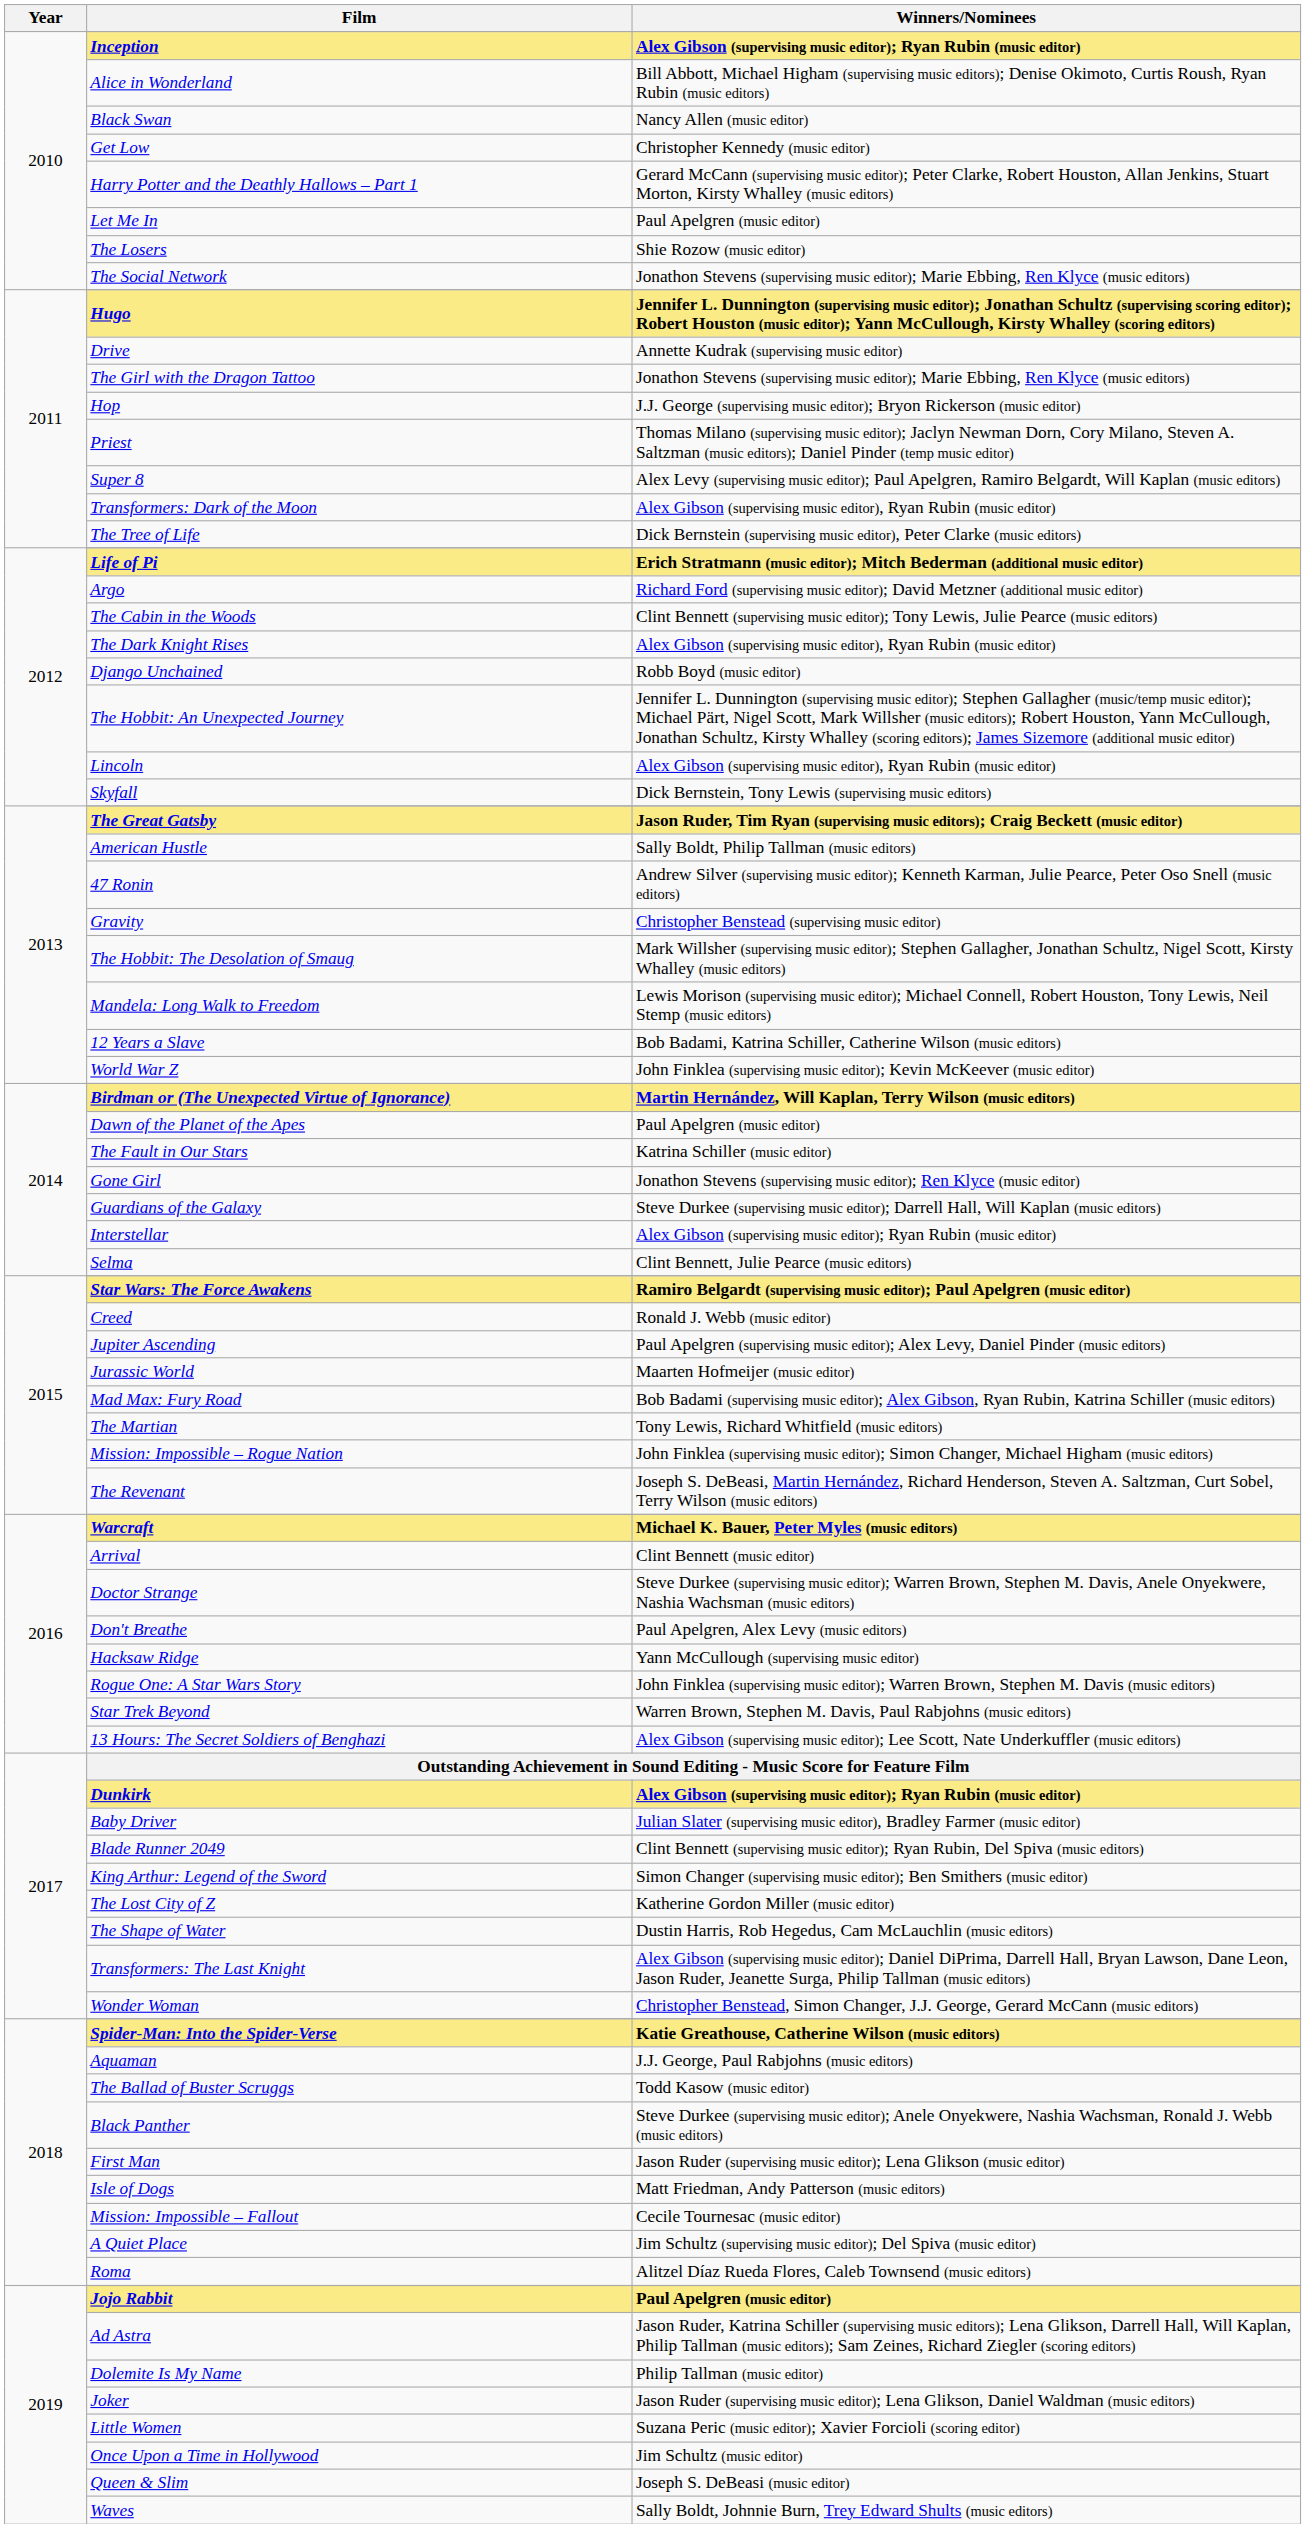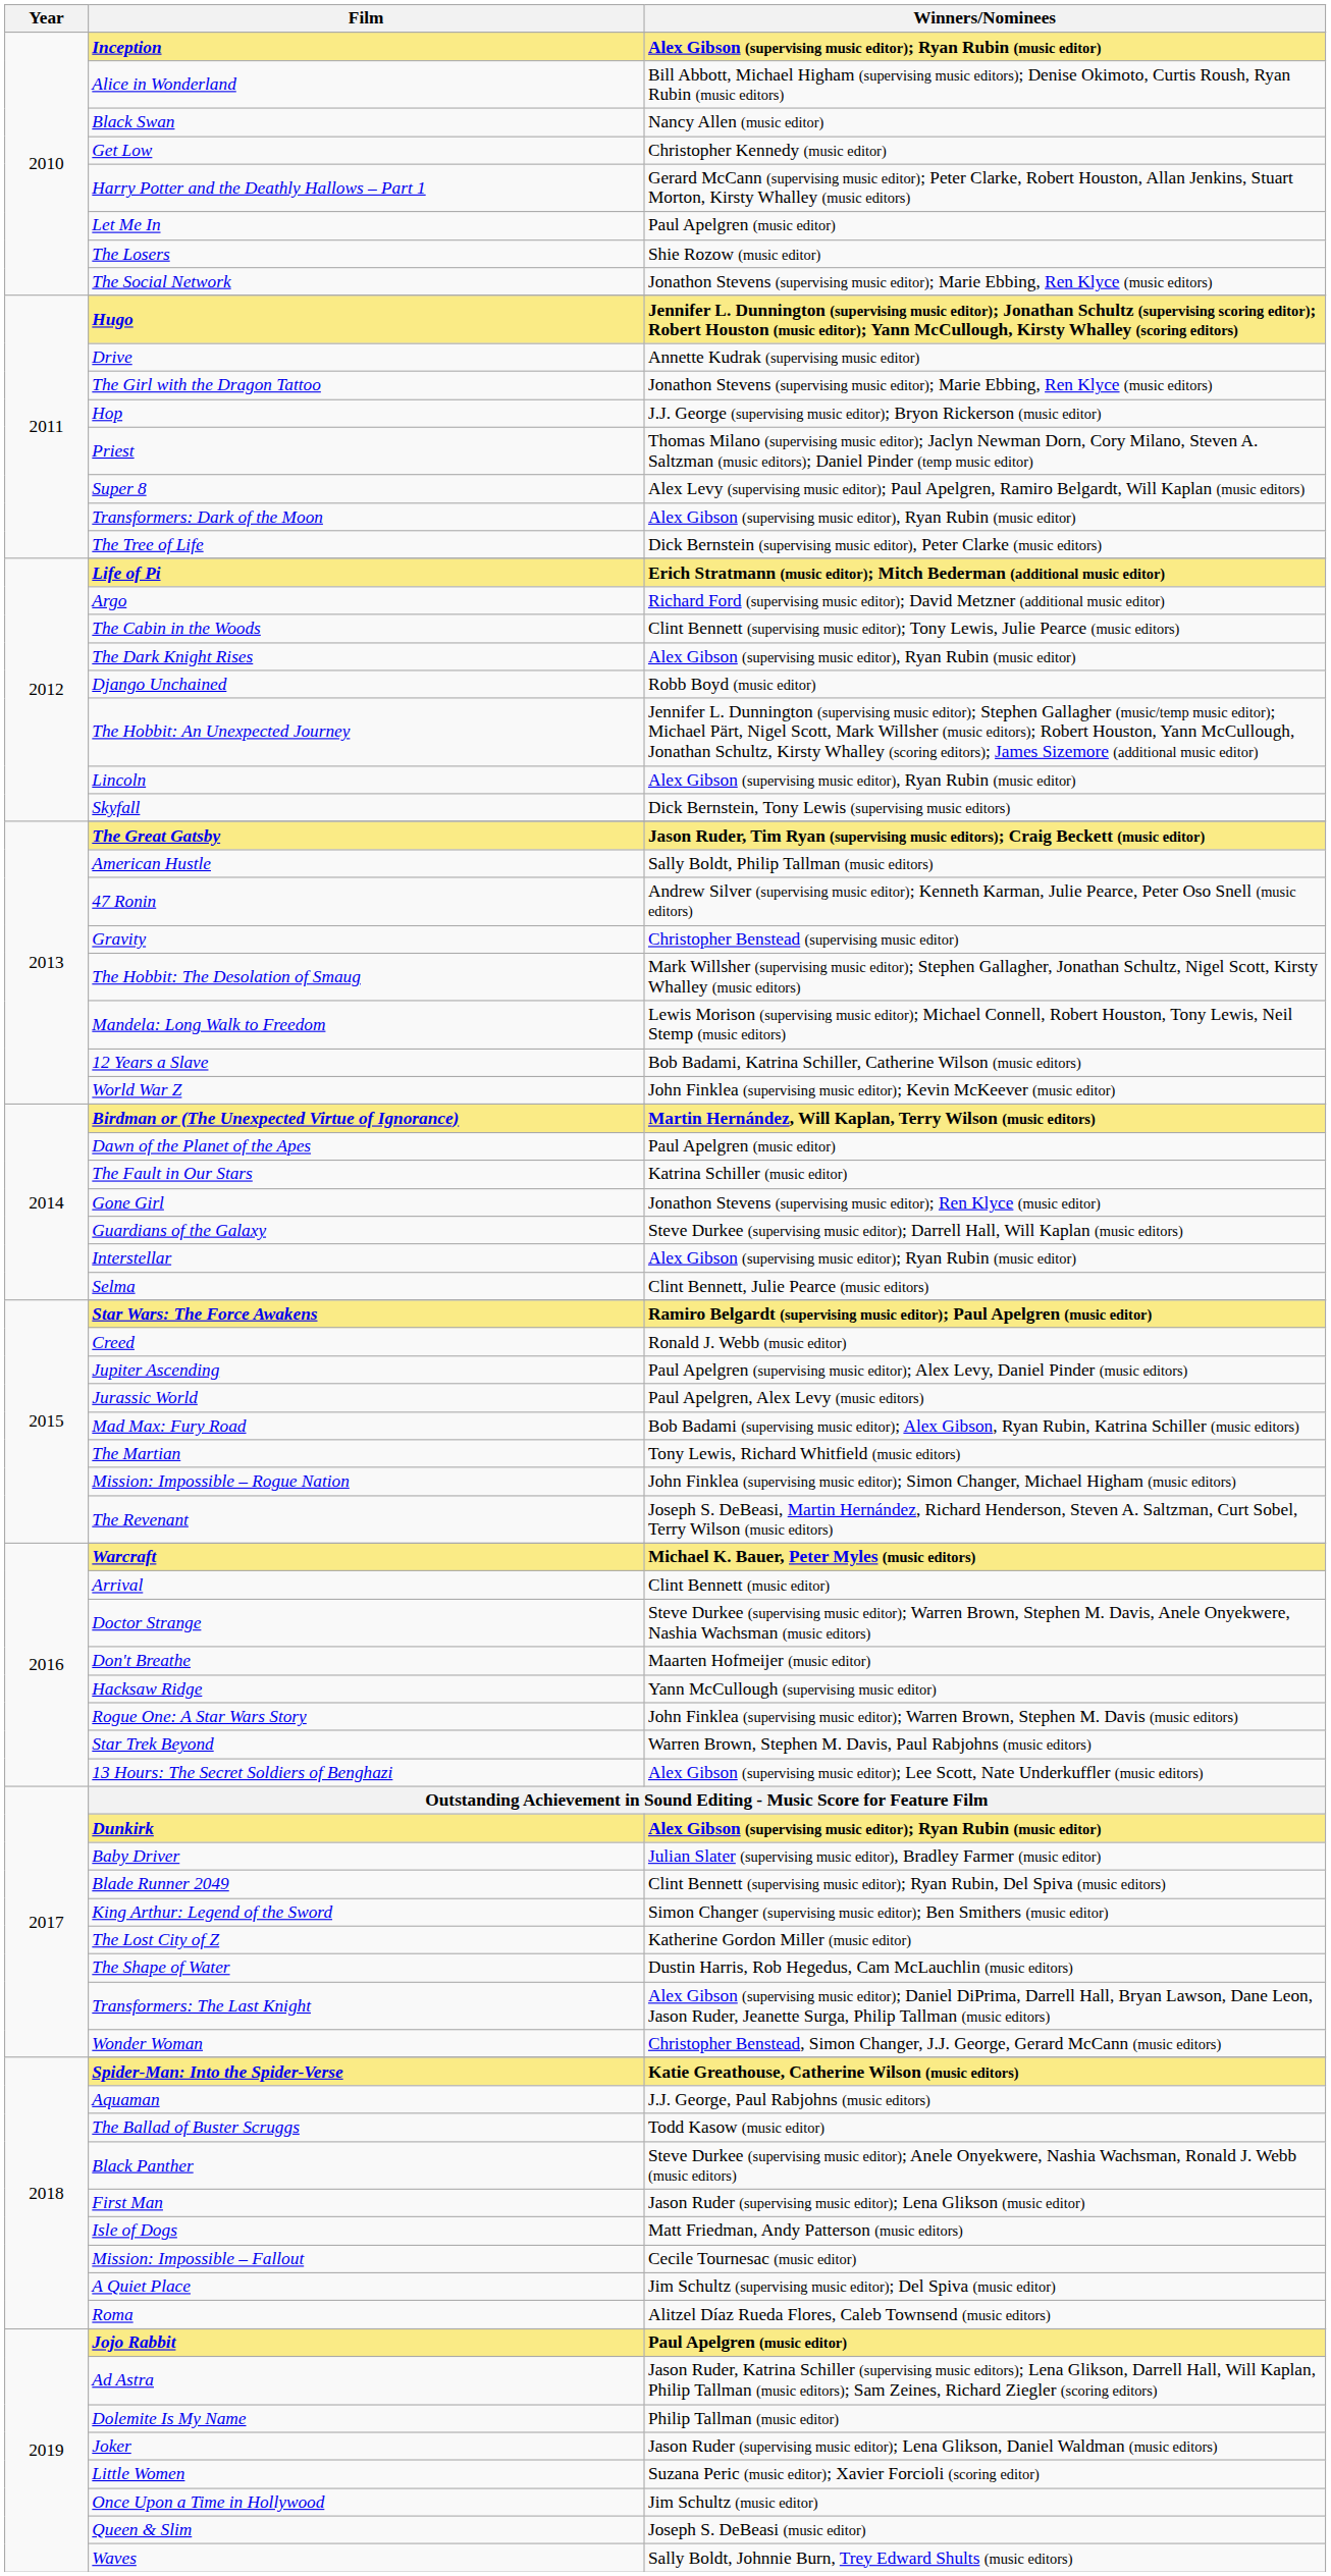Jurassic World | Winners/Nominees: Maarten Hofmeijer (music editor) -> Paul Apelgren, Alex Levy (music editors)
Don't Breathe | Winners/Nominees: Paul Apelgren, Alex Levy (music editors) -> Maarten Hofmeijer (music editor)
